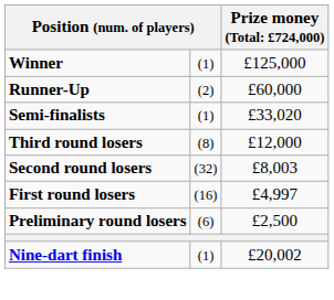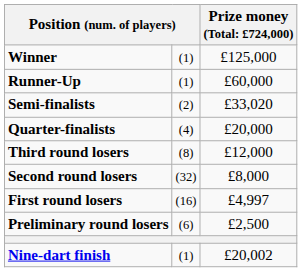Runner-Up | column 2: (2) -> (1)
Semi-finalists | column 2: (1) -> (2)
+ row: Quarter-finalists | (4) | £20,000
Second round losers | column 3: £8,003 -> £8,000
